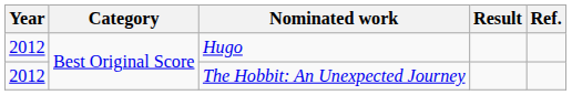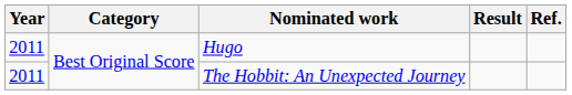Hugo | Year: 2012 -> 2011
The Hobbit: An Unexpected Journey | Year: 2012 -> 2011
